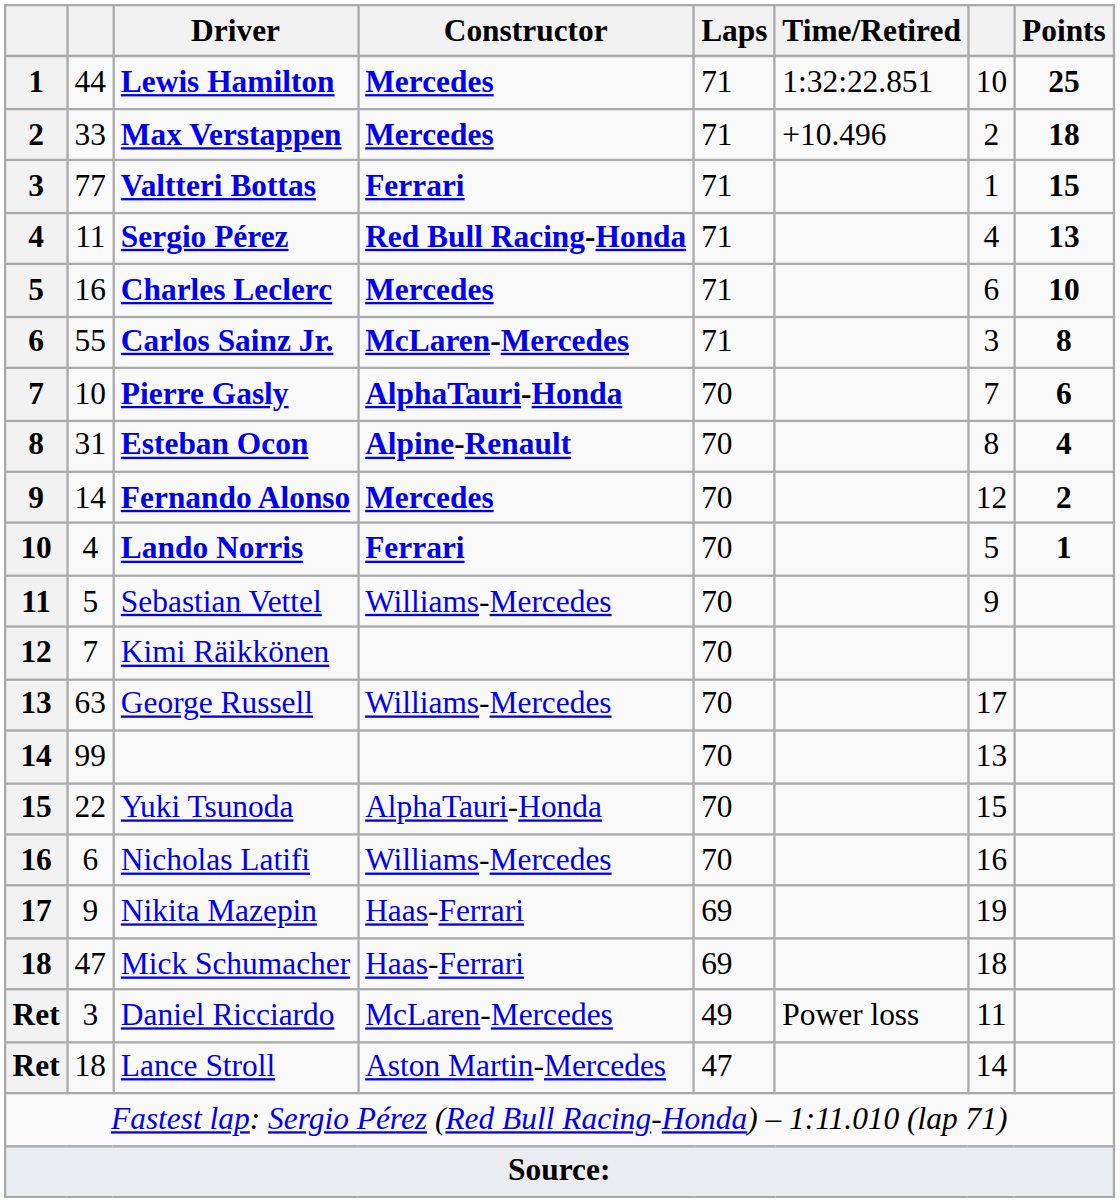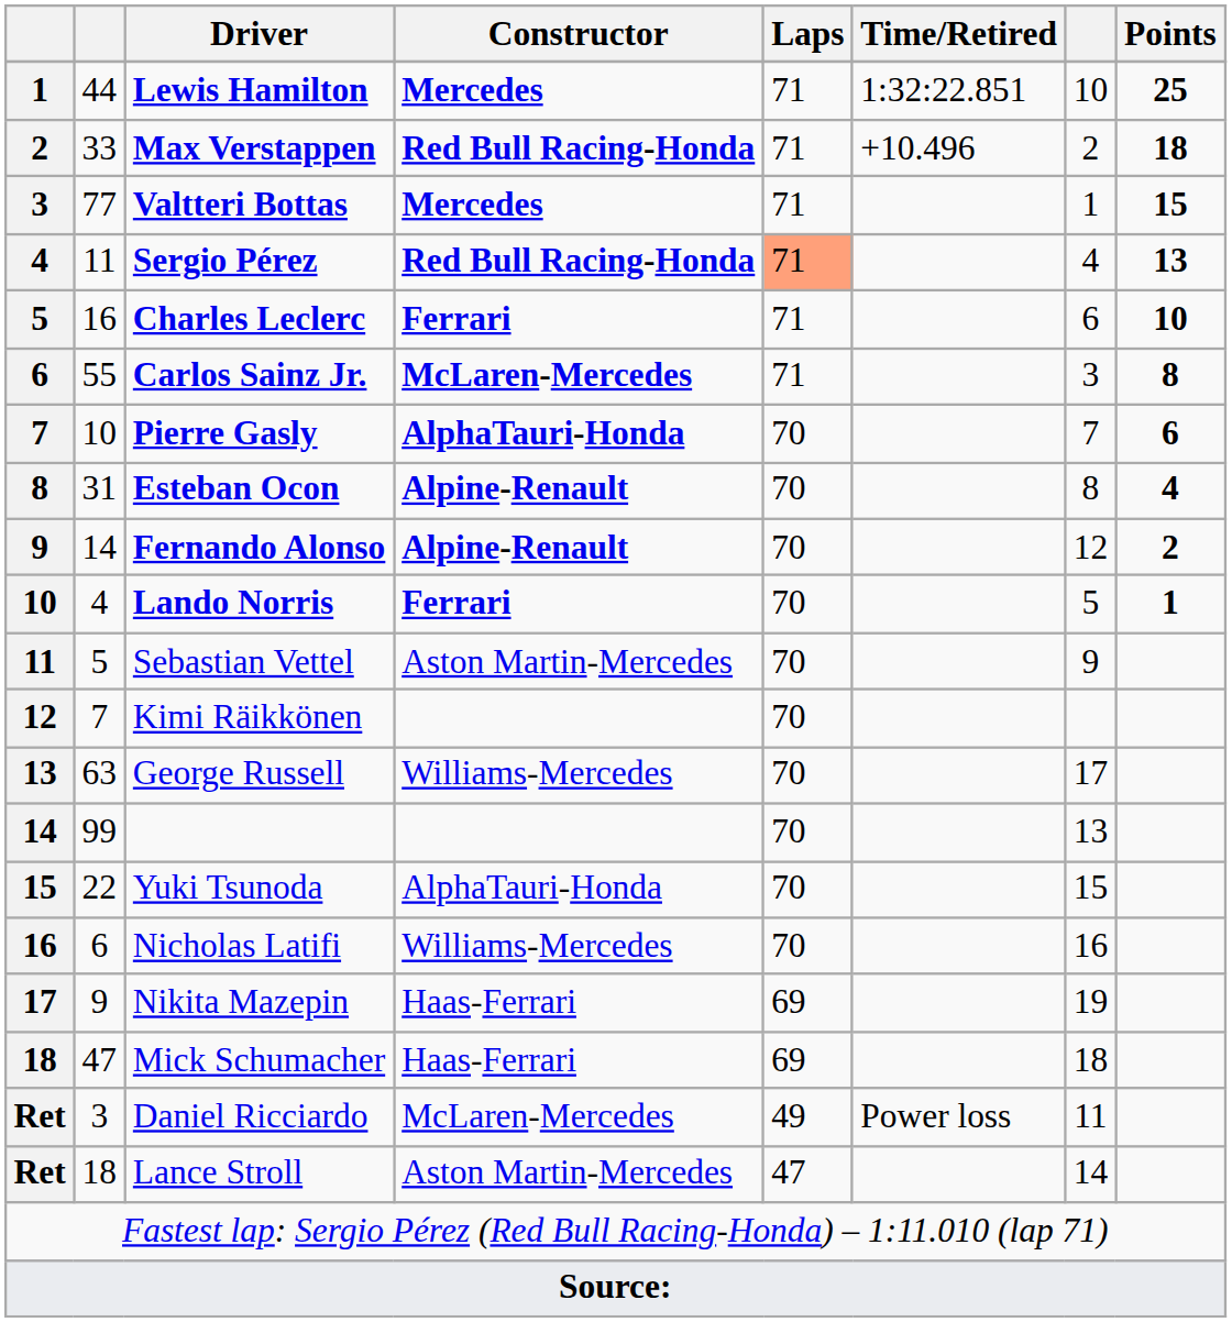Max Verstappen | Constructor: Mercedes -> Red Bull Racing-Honda
Valtteri Bottas | Constructor: Ferrari -> Mercedes
Sergio Pérez | Laps: no background -> lightsalmon background
Charles Leclerc | Constructor: Mercedes -> Ferrari
Fernando Alonso | Constructor: Mercedes -> Alpine-Renault
Sebastian Vettel | Constructor: Williams-Mercedes -> Aston Martin-Mercedes
